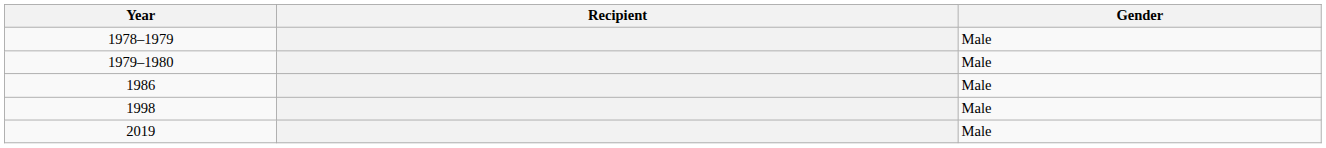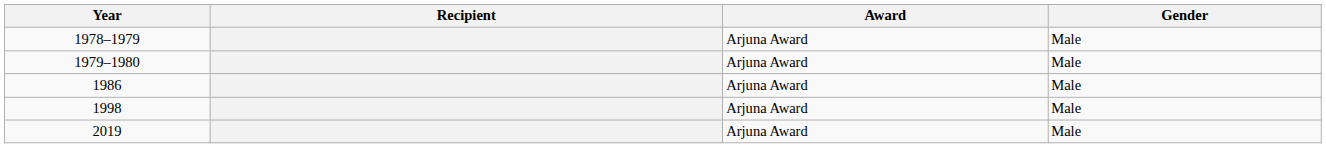+ column: Award | Arjuna Award | Arjuna Award | Arjuna Award | Arjuna Award | Arjuna Award
